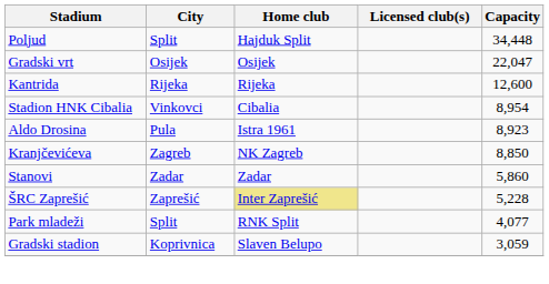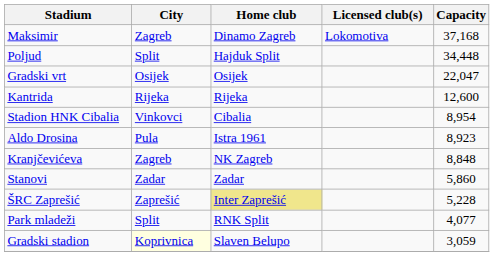+ row: Maksimir | Zagreb | Dinamo Zagreb | Lokomotiva | 37,168
Kranjčevićeva | Capacity: 8,850 -> 8,848
Gradski stadion | City: no background -> lightyellow background
